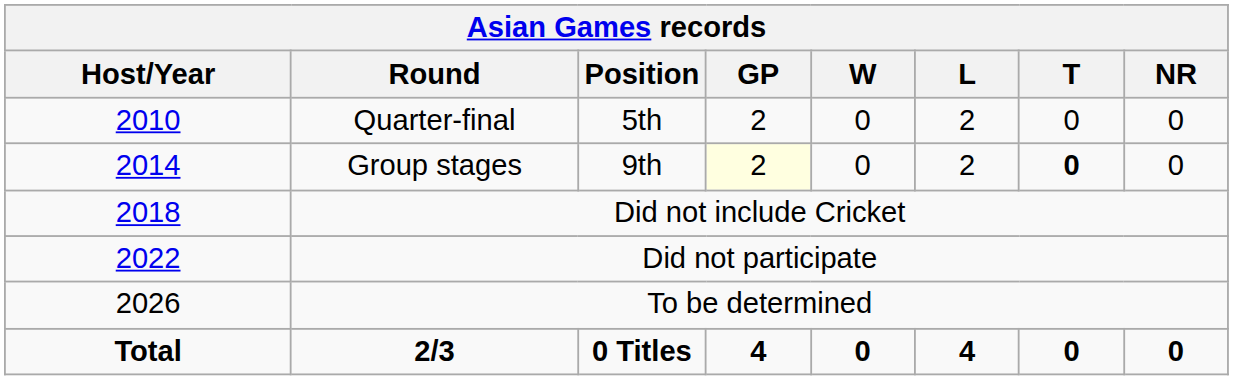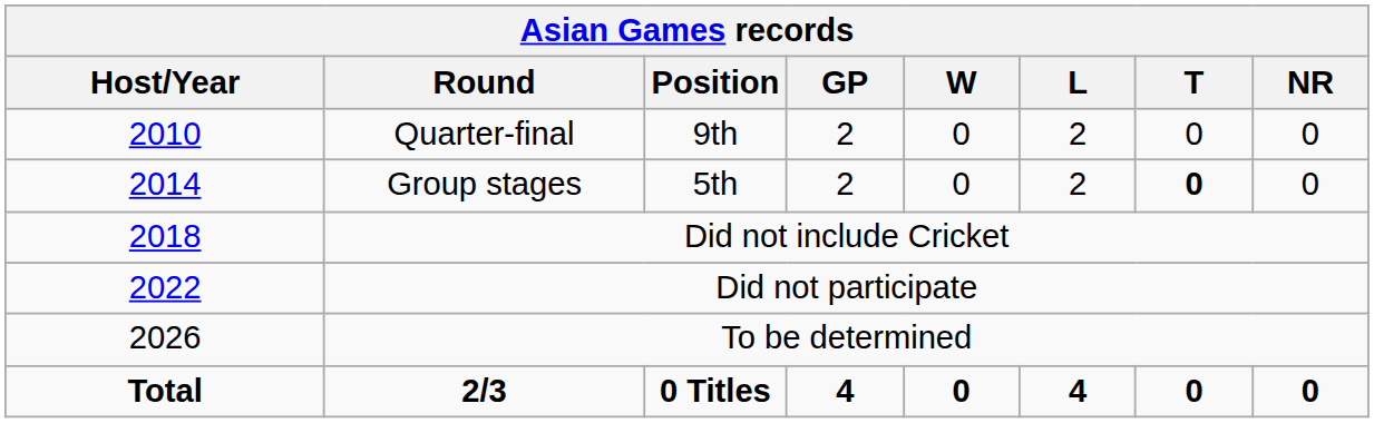Quarter-final | Asian Games records / Position: 5th -> 9th
Group stages | Asian Games records / Position: 9th -> 5th
Group stages | Asian Games records / GP: lightyellow background -> no background
